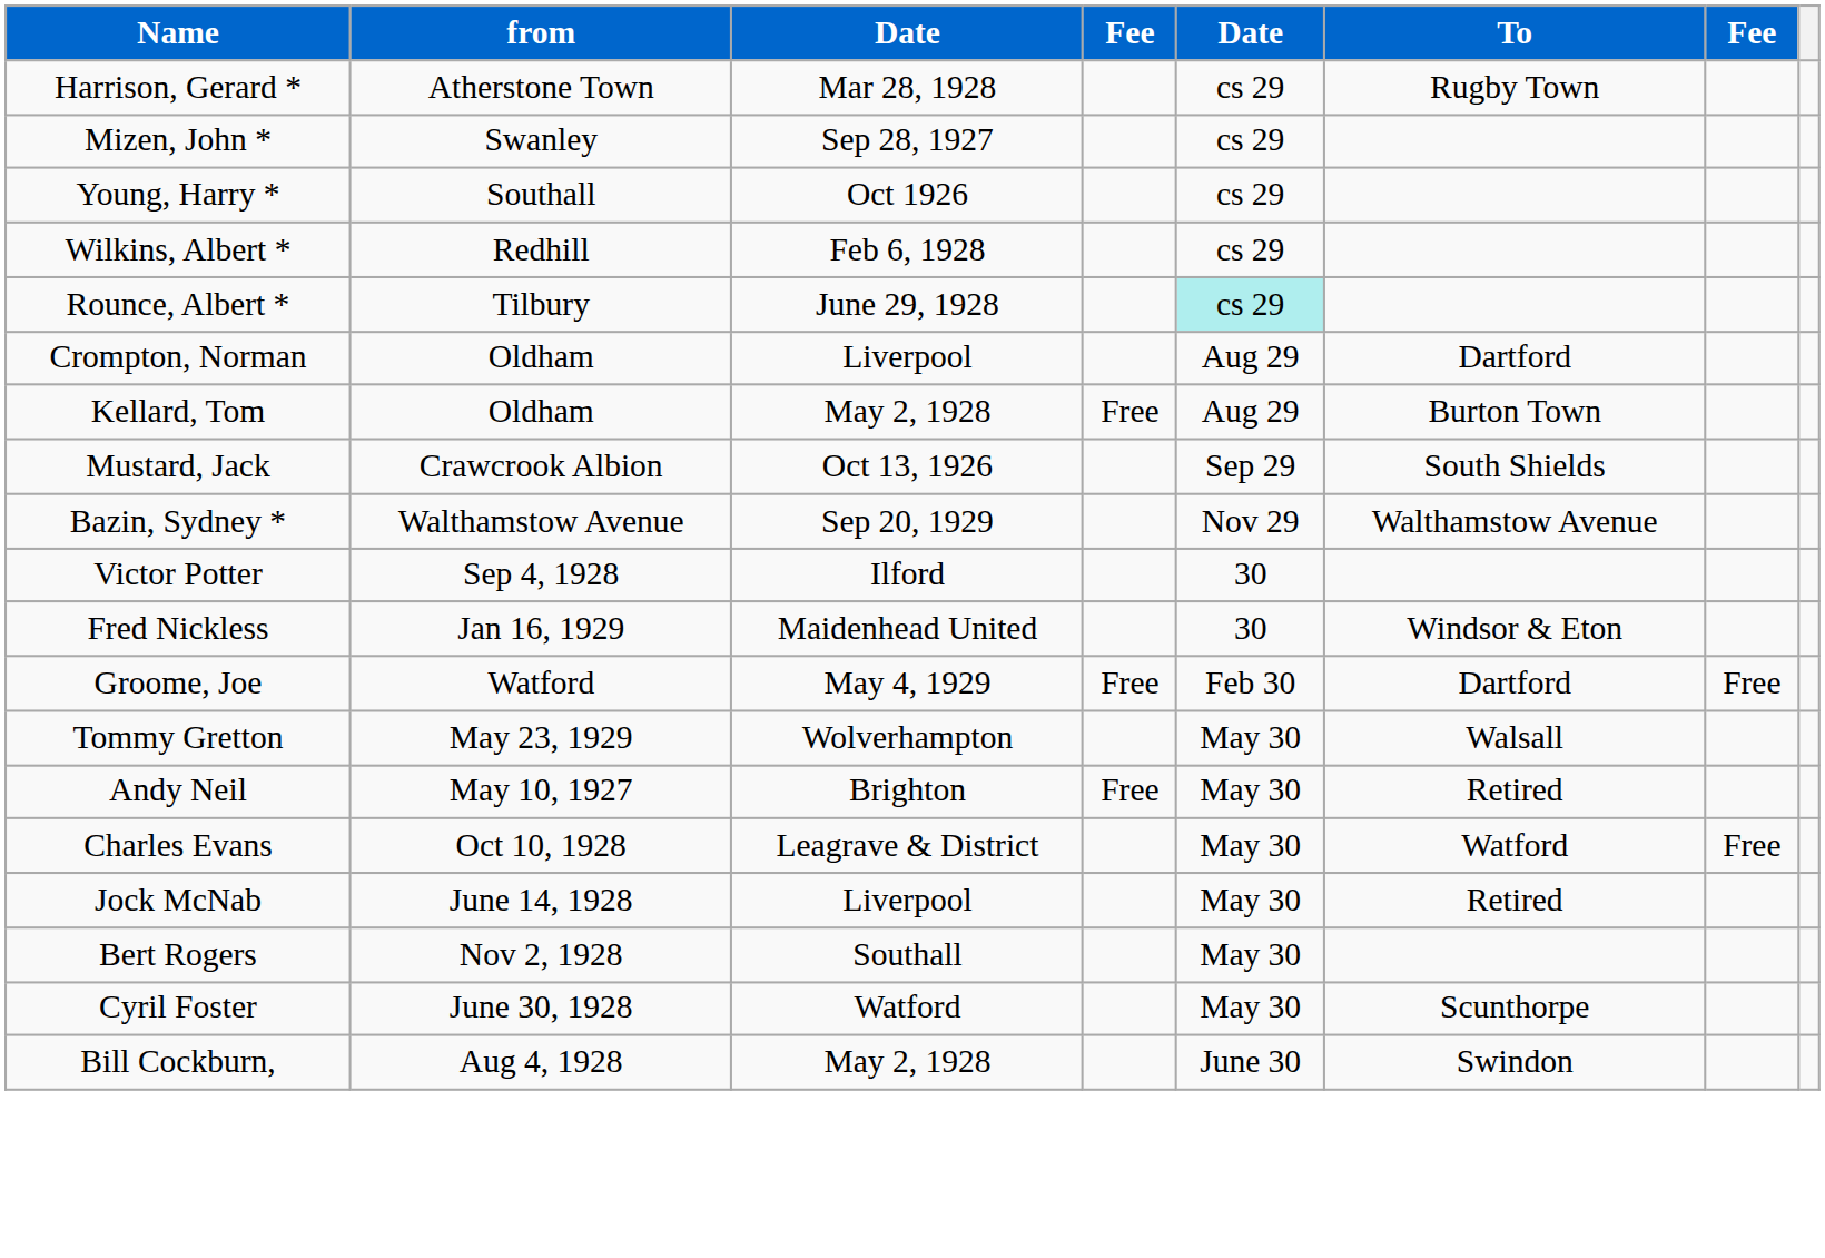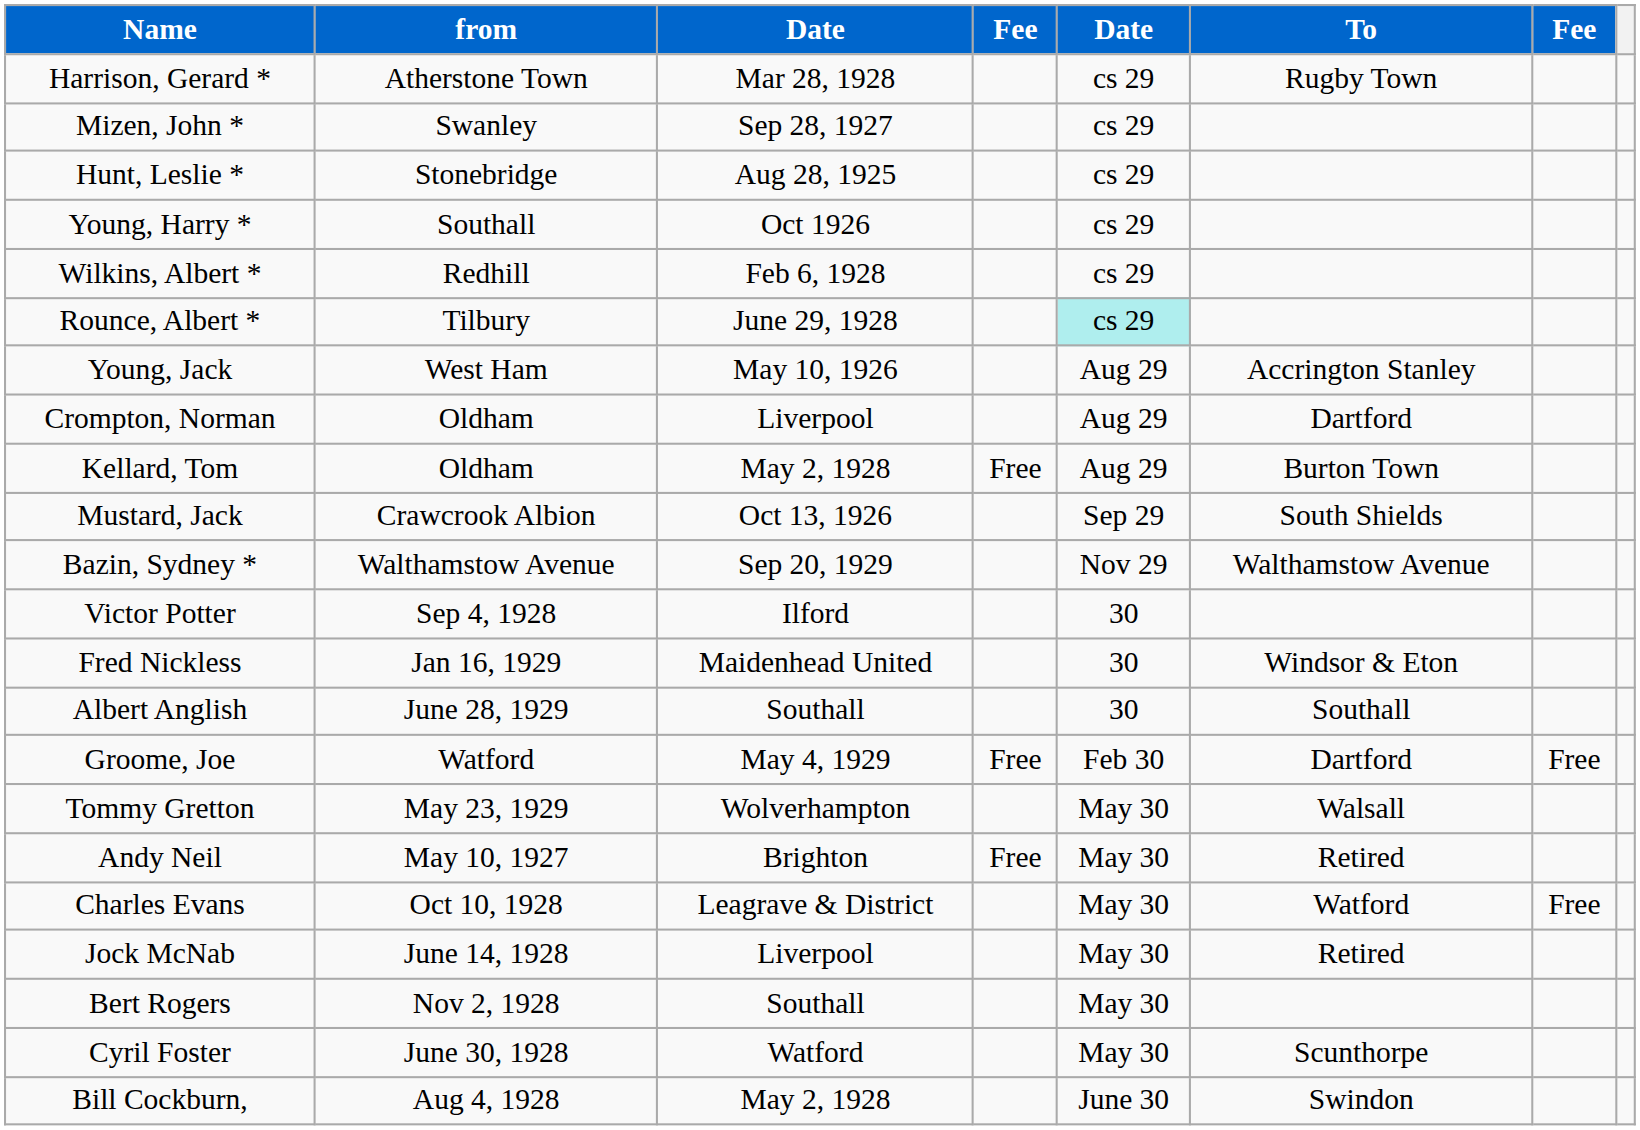+ row: Hunt, Leslie * | Stonebridge | Aug 28, 1925 | cs 29
+ row: Young, Jack | West Ham | May 10, 1926 | Aug 29 | Accrington Stanley
+ row: Albert Anglish | June 28, 1929 | Southall | 30 | Southall
